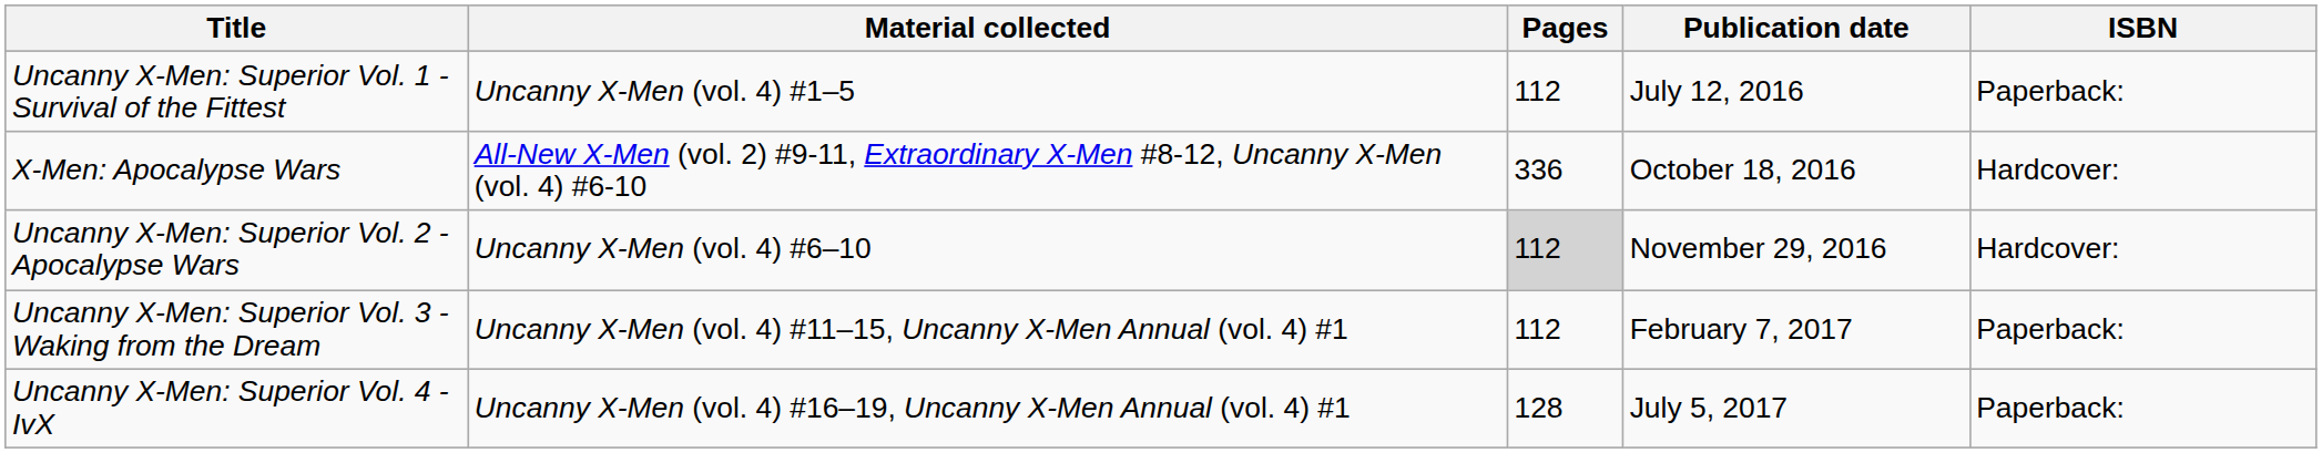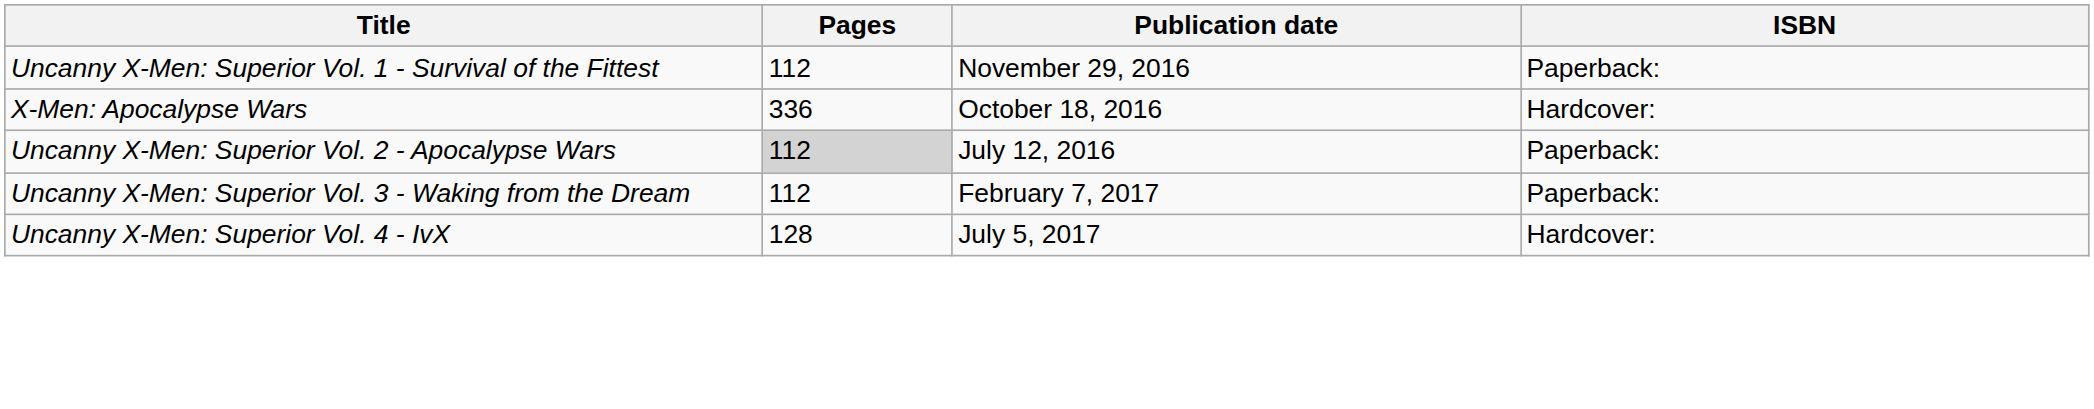- column: Material collected | Uncanny X-Men (vol. 4) #1–5 | All-New X-Men (vol. 2) #9-11, Extraordinary X-Men #8-12, Uncanny X-Men (vol. 4) #6-10 | Uncanny X-Men (vol. 4) #6–10 | Uncanny X-Men (vol. 4) #11–15, Uncanny X-Men Annual (vol. 4) #1 | Uncanny X-Men (vol. 4) #16–19, Uncanny X-Men Annual (vol. 4) #1
Uncanny X-Men: Superior Vol. 1 - Survival of the Fittest | Publication date: July 12, 2016 -> November 29, 2016
Uncanny X-Men: Superior Vol. 2 - Apocalypse Wars | Publication date: November 29, 2016 -> July 12, 2016
Uncanny X-Men: Superior Vol. 2 - Apocalypse Wars | ISBN: Hardcover: -> Paperback:
Uncanny X-Men: Superior Vol. 4 - IvX | ISBN: Paperback: -> Hardcover:
